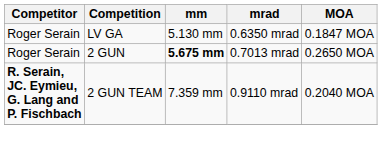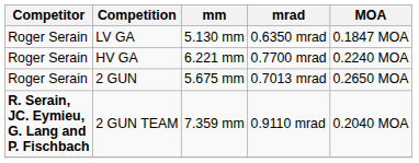+ row: Roger Serain | HV GA | 6.221 mm | 0.7700 mrad | 0.2240 MOA
2 GUN | mm: bold -> normal
